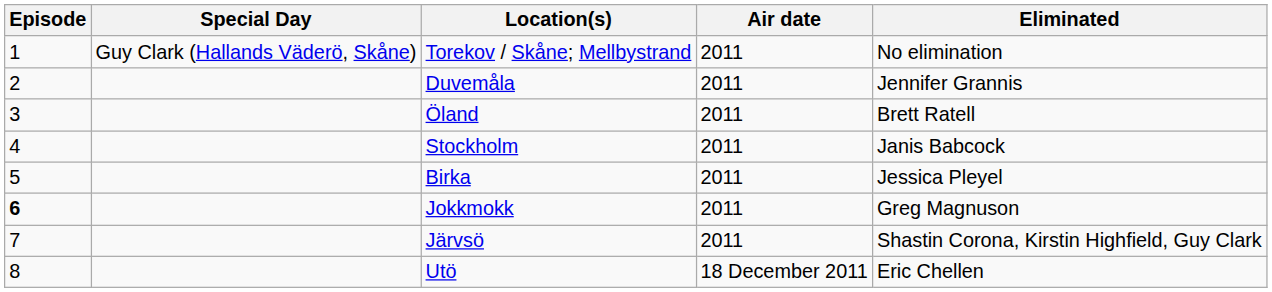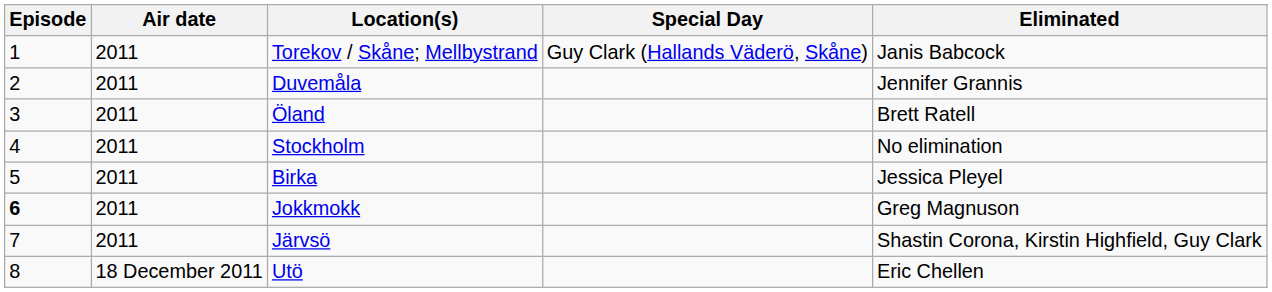columns swapped: Air date <-> Special Day
Torekov / Skåne; Mellbystrand | Eliminated: No elimination -> Janis Babcock
Stockholm | Eliminated: Janis Babcock -> No elimination
